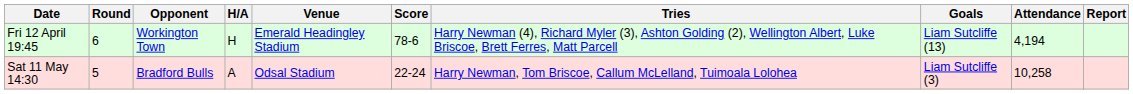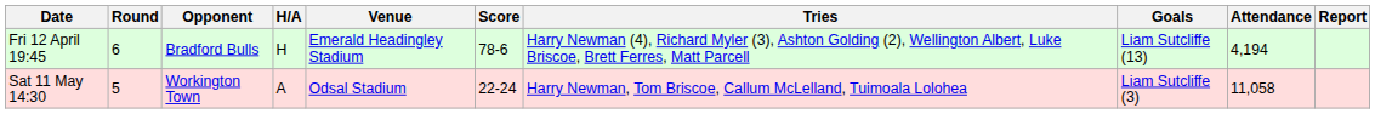Fri 12 April 19:45 | Opponent: Workington Town -> Bradford Bulls
Sat 11 May 14:30 | Opponent: Bradford Bulls -> Workington Town
Sat 11 May 14:30 | Attendance: 10,258 -> 11,058
